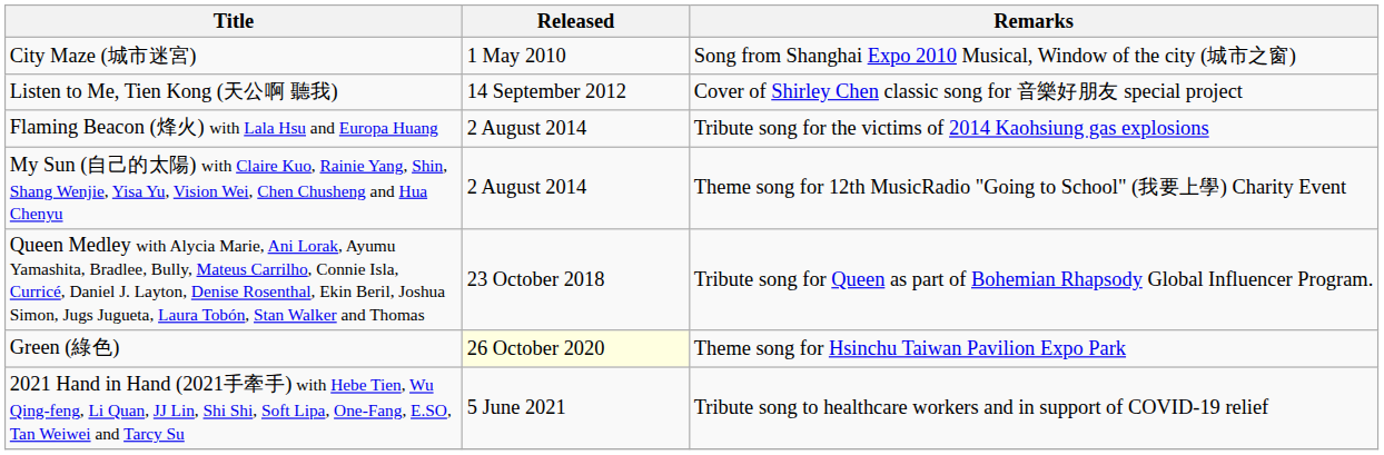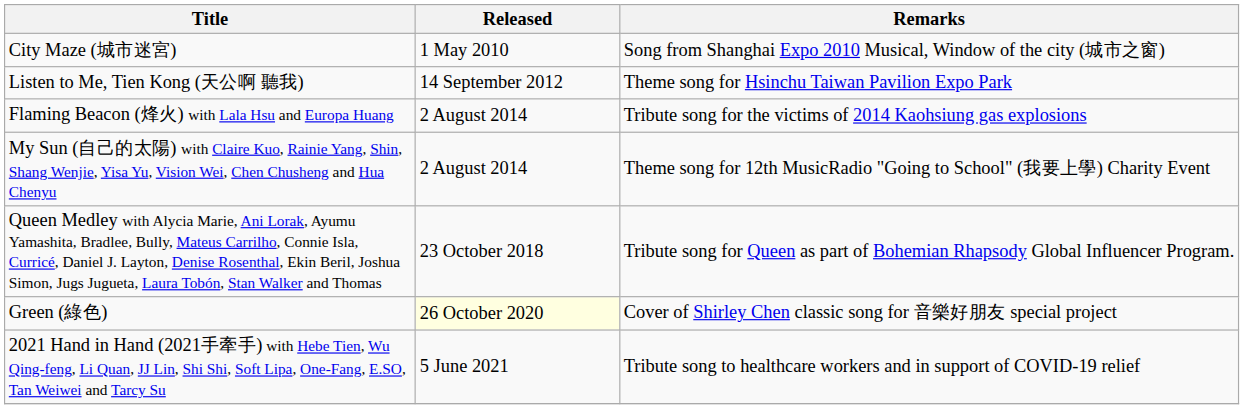Listen to Me, Tien Kong (天公啊 聽我) | Remarks: Cover of Shirley Chen classic song for 音樂好朋友 special project -> Theme song for Hsinchu Taiwan Pavilion Expo Park
Green (綠色) | Remarks: Theme song for Hsinchu Taiwan Pavilion Expo Park -> Cover of Shirley Chen classic song for 音樂好朋友 special project
